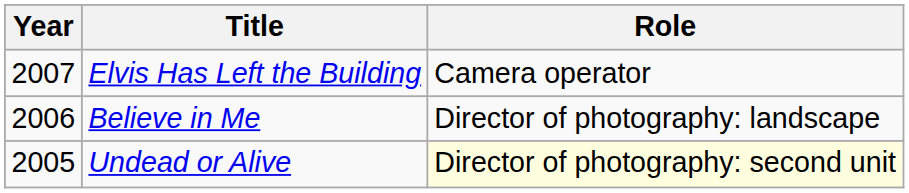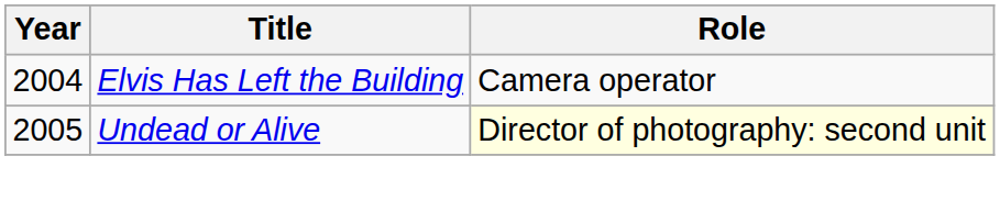Elvis Has Left the Building | Year: 2007 -> 2004
- row: 2006 | Believe in Me | Director of photography: landscape
